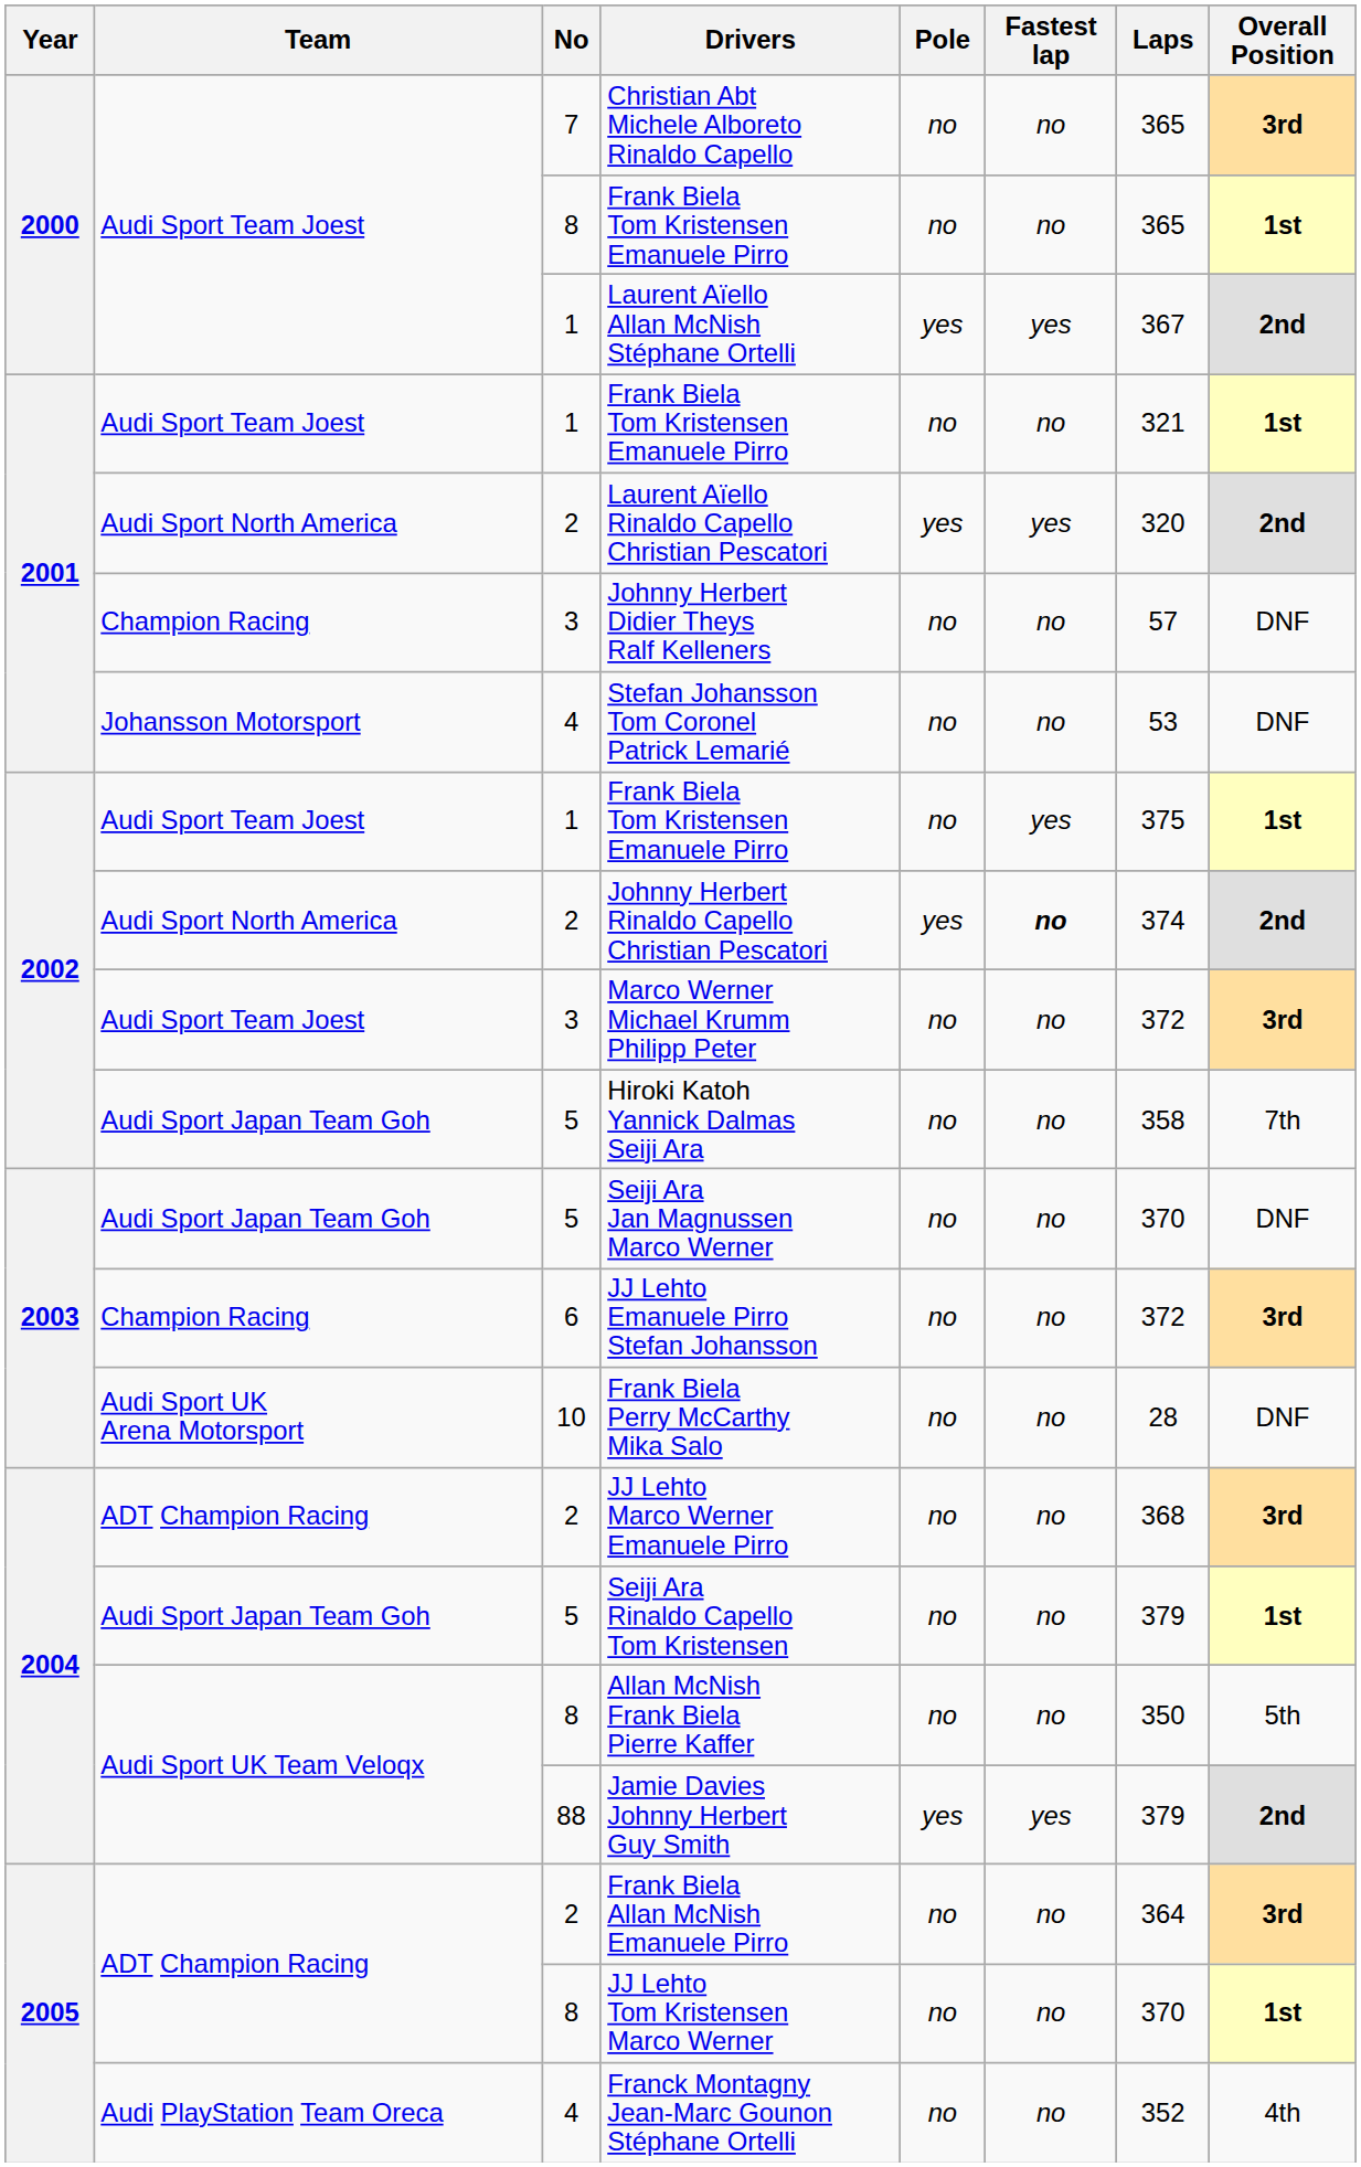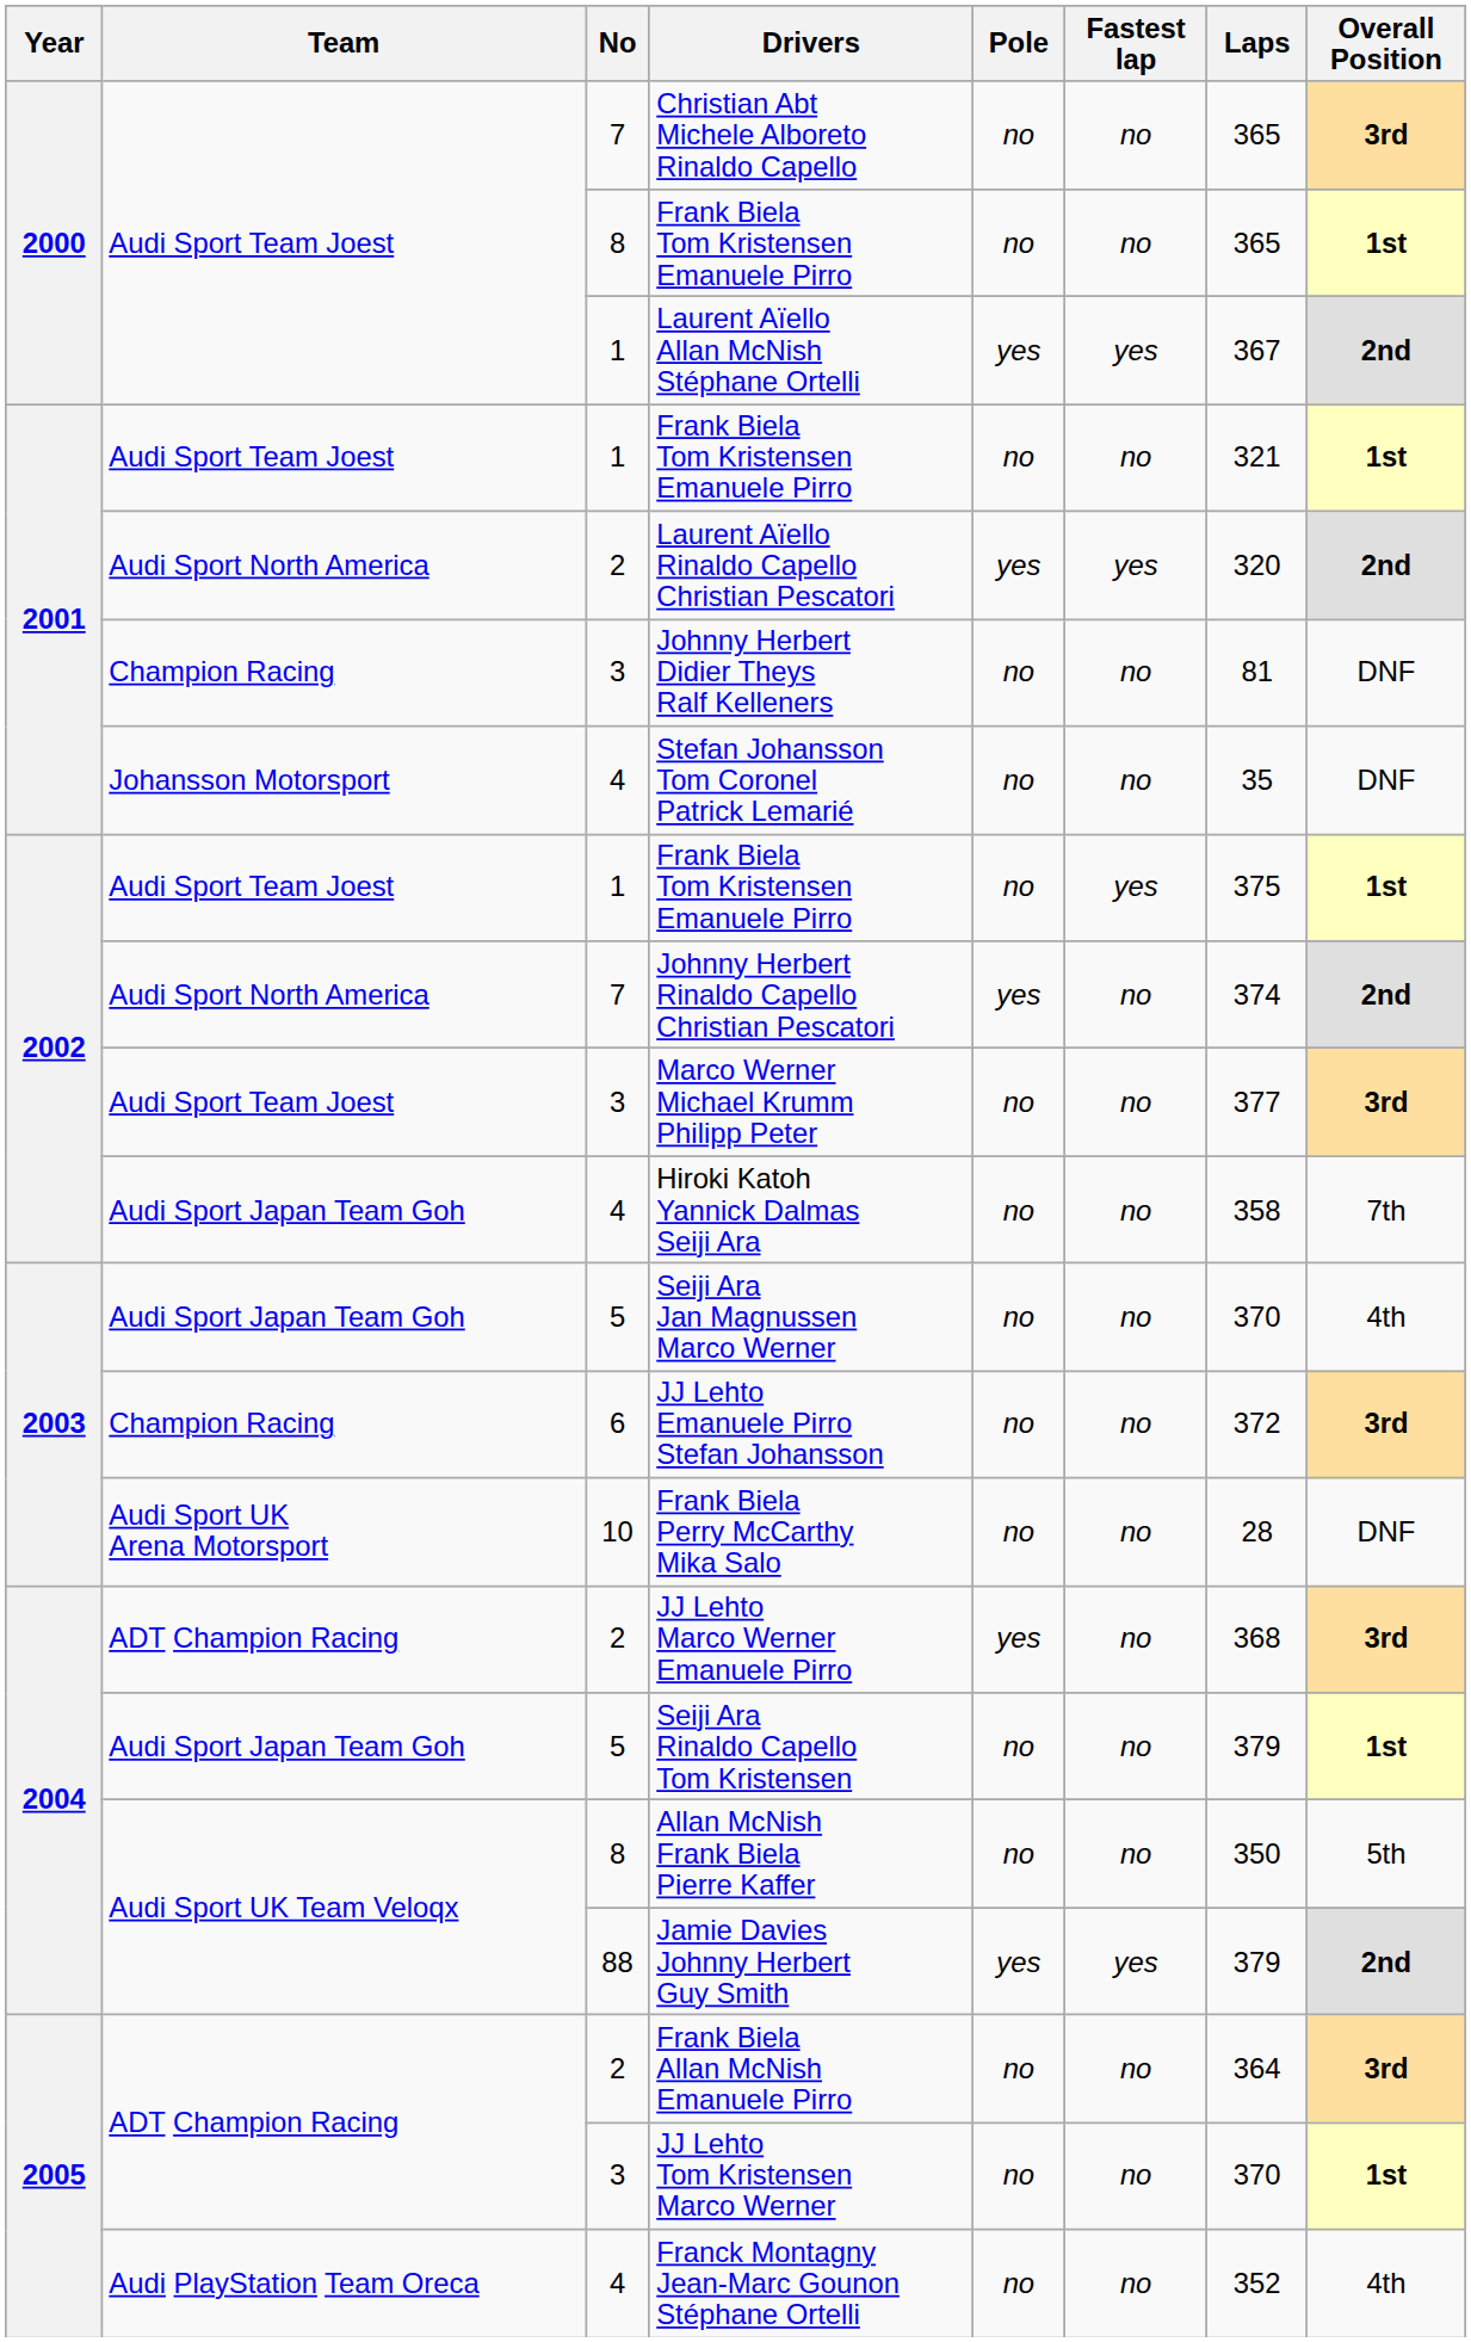Johnny Herbert Didier Theys Ralf Kelleners | Laps: 57 -> 81
Stefan Johansson Tom Coronel Patrick Lemarié | Laps: 53 -> 35
Johnny Herbert Rinaldo Capello Christian Pescatori | No: 2 -> 7
Johnny Herbert Rinaldo Capello Christian Pescatori | Fastest lap: bold -> normal
Marco Werner Michael Krumm Philipp Peter | Laps: 372 -> 377
Hiroki Katoh Yannick Dalmas Seiji Ara | No: 5 -> 4
Seiji Ara Jan Magnussen Marco Werner | Overall Position: DNF -> 4th
JJ Lehto Marco Werner Emanuele Pirro | Pole: no -> yes
JJ Lehto Tom Kristensen Marco Werner | No: 8 -> 3
